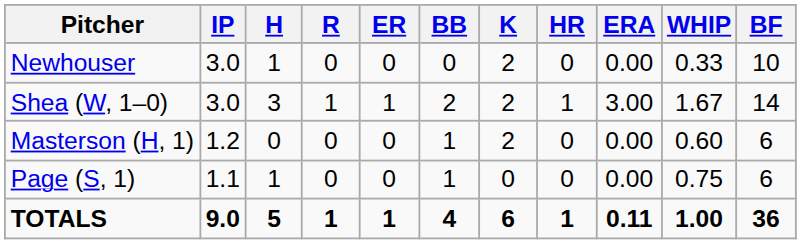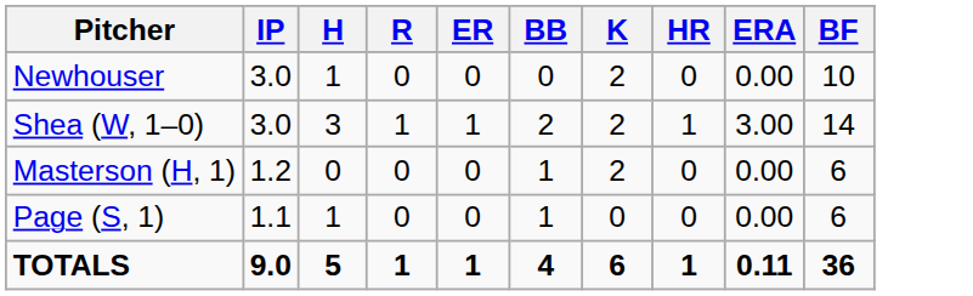- column: WHIP | 0.33 | 1.67 | 0.60 | 0.75 | 1.00
